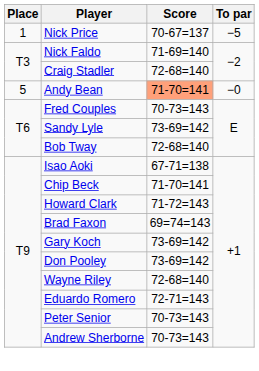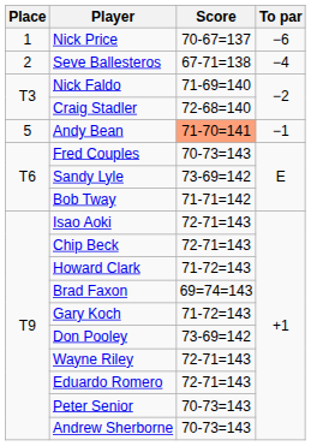Nick Price | To par: −5 -> −6
+ row: 2 | Seve Ballesteros | 67-71=138 | −4
Andy Bean | To par: −0 -> −1
Bob Tway | Score: 72-68=140 -> 71-71=142
Isao Aoki | Score: 67-71=138 -> 72-71=143
Chip Beck | Score: 71-70=141 -> 72-71=143
Gary Koch | Score: 73-69=142 -> 71-72=143
Wayne Riley | Score: 72-68=140 -> 72-71=143
